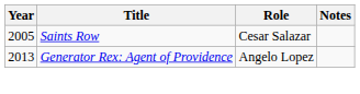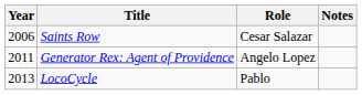Saints Row | Year: 2005 -> 2006
Generator Rex: Agent of Providence | Year: 2013 -> 2011
+ row: 2013 | LocoCycle | Pablo
